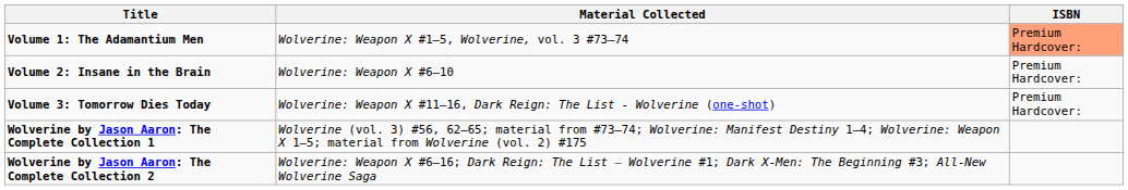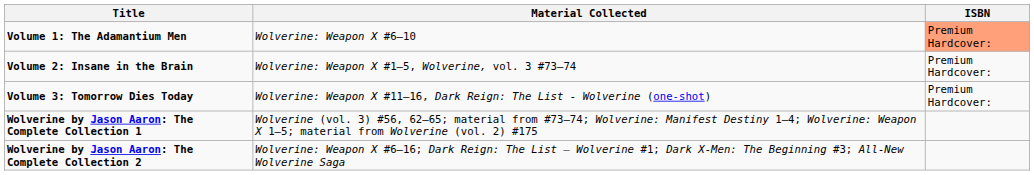Volume 1: The Adamantium Men | Material Collected: Wolverine: Weapon X #1–5, Wolverine, vol. 3 #73–74 -> Wolverine: Weapon X #6–10
Volume 2: Insane in the Brain | Material Collected: Wolverine: Weapon X #6–10 -> Wolverine: Weapon X #1–5, Wolverine, vol. 3 #73–74
